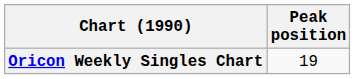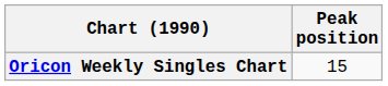Oricon Weekly Singles Chart | Peak position: 19 -> 15
